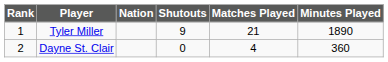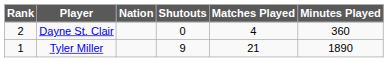rows swapped: Tyler Miller <-> Dayne St. Clair
